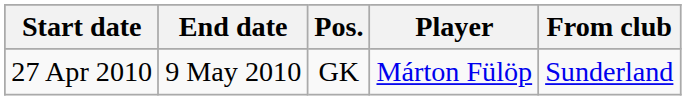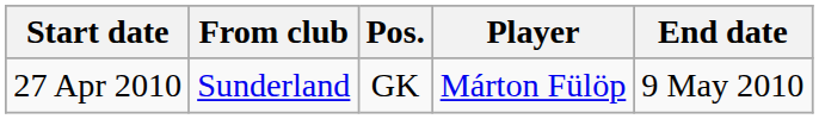columns swapped: End date <-> From club
